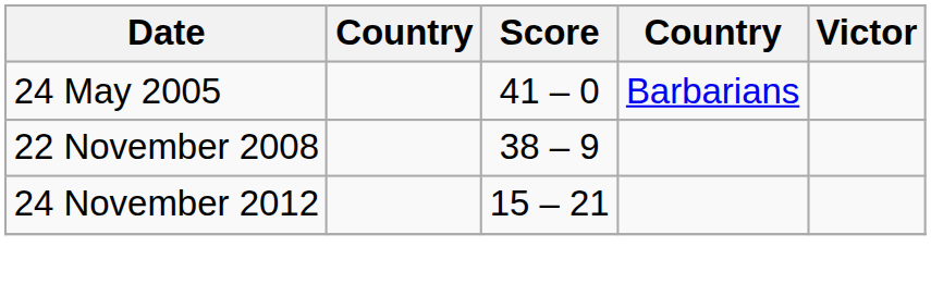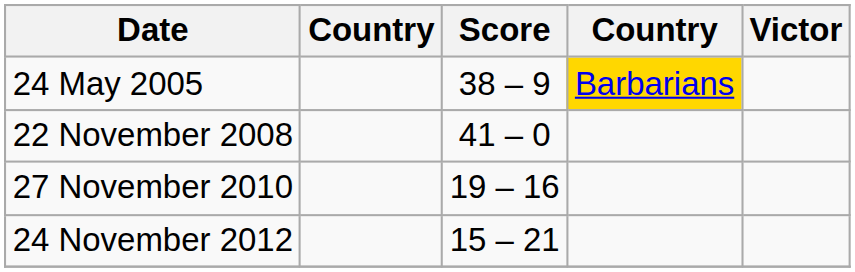24 May 2005 | Score: 41 – 0 -> 38 – 9
24 May 2005 | column 4: no background -> gold background
22 November 2008 | Score: 38 – 9 -> 41 – 0
+ row: 27 November 2010 | 19 – 16
